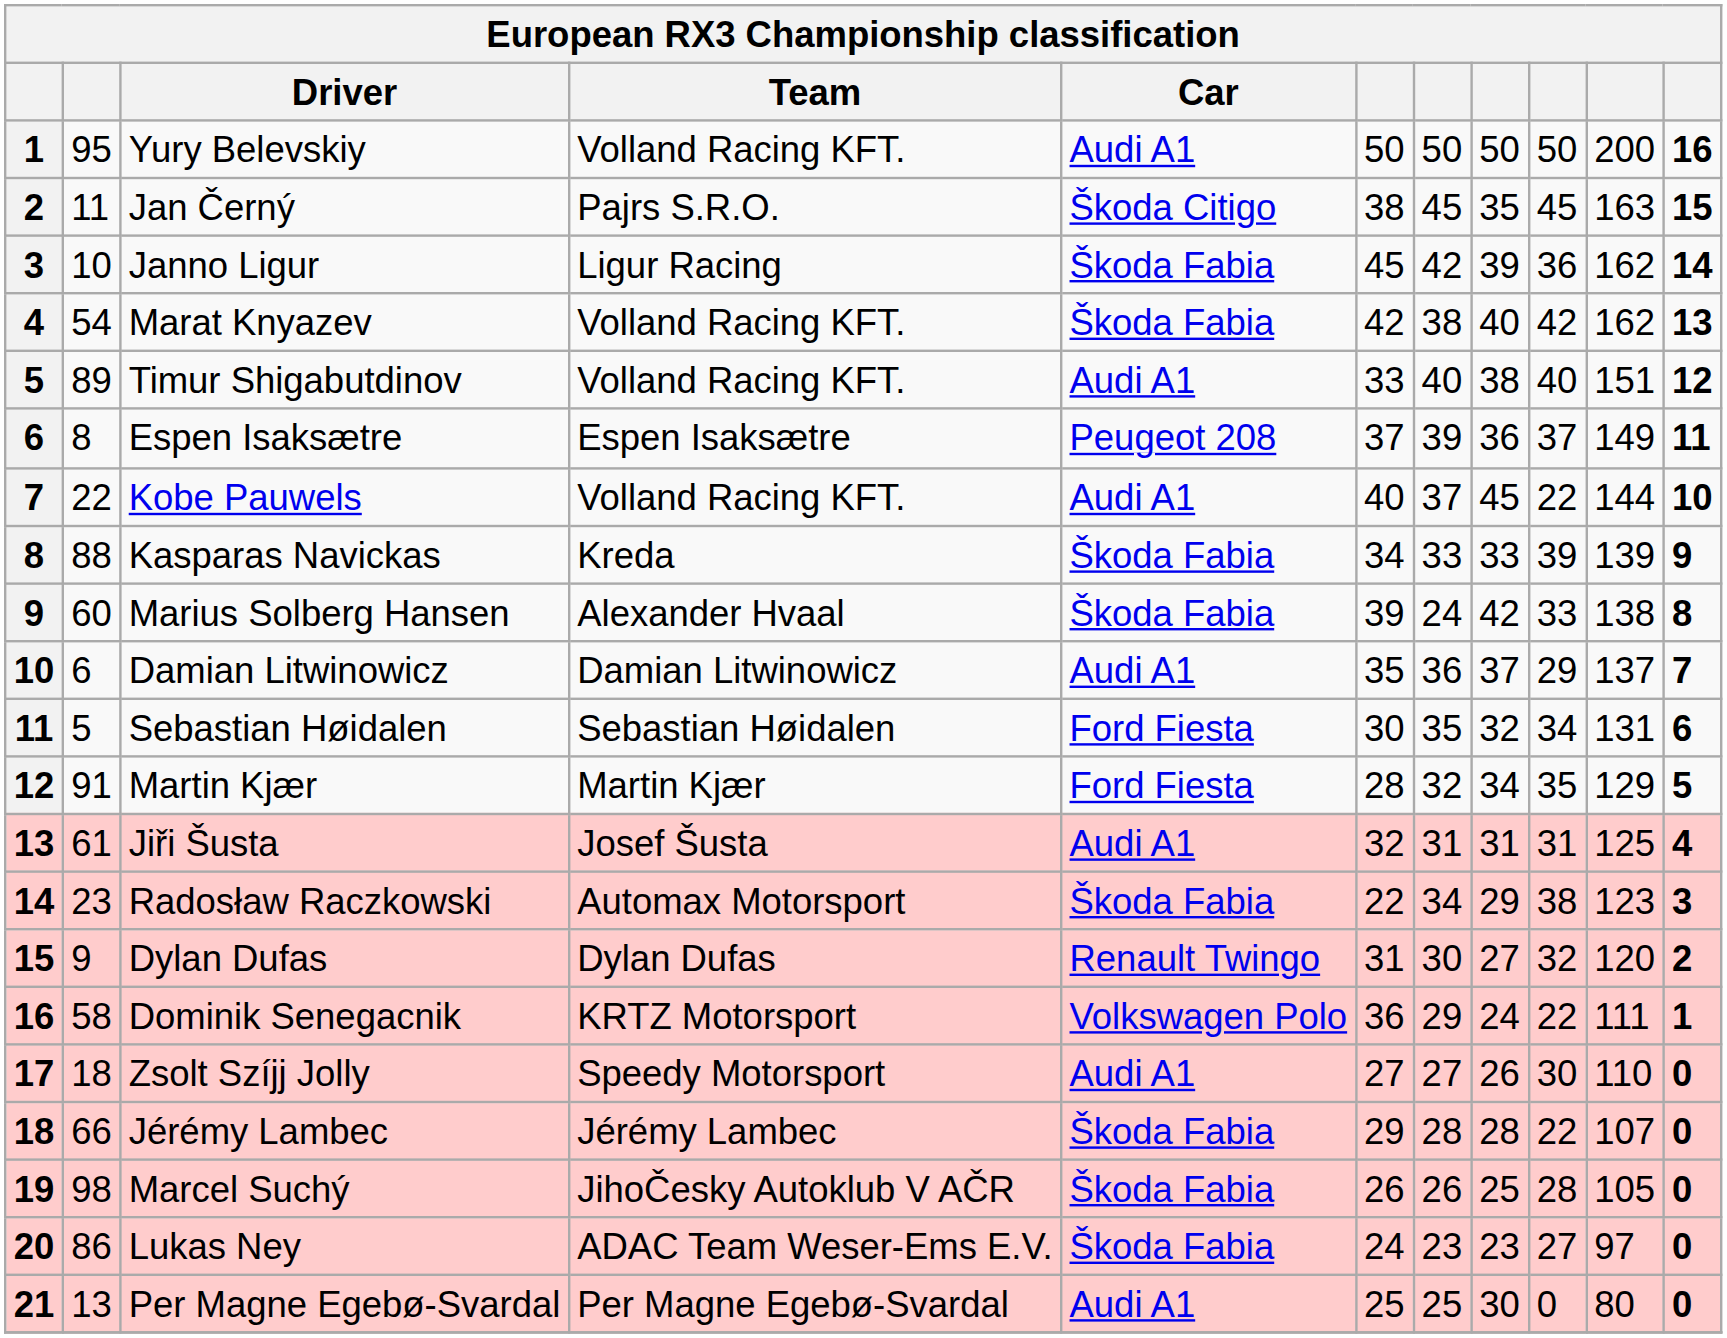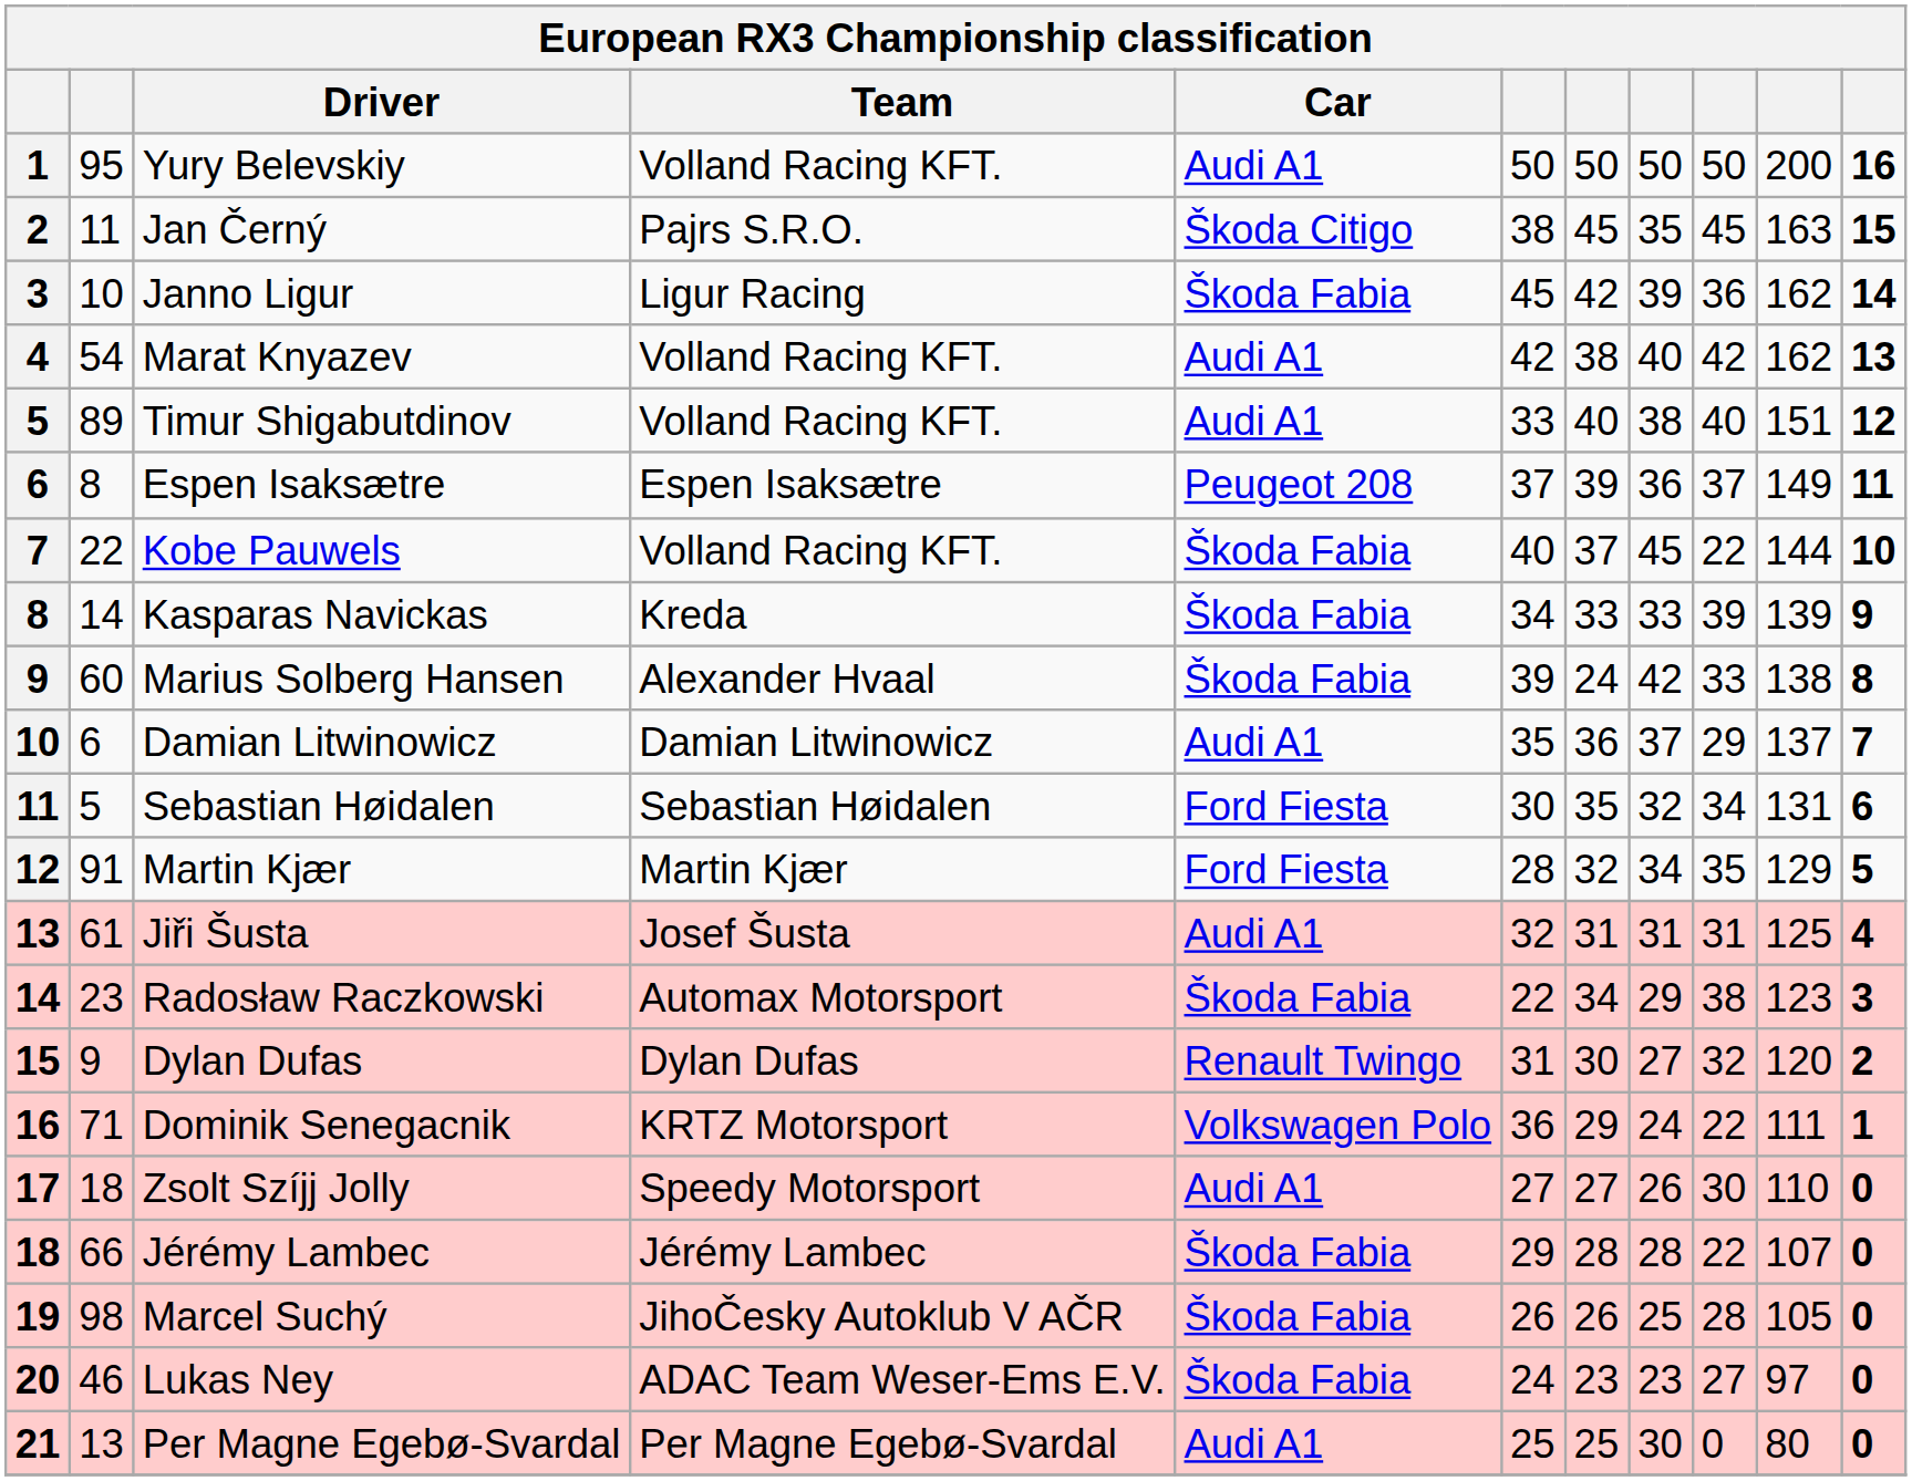Marat Knyazev | Car: Škoda Fabia -> Audi A1
Kobe Pauwels | Car: Audi A1 -> Škoda Fabia
Kasparas Navickas | column 2: 88 -> 14
Dominik Senegacnik | column 2: 58 -> 71
Lukas Ney | column 2: 86 -> 46
